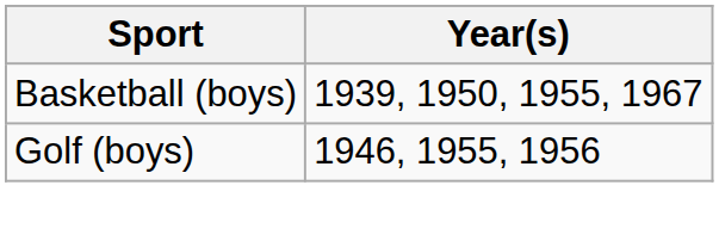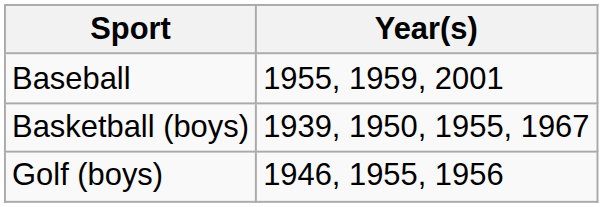+ row: Baseball | 1955, 1959, 2001
